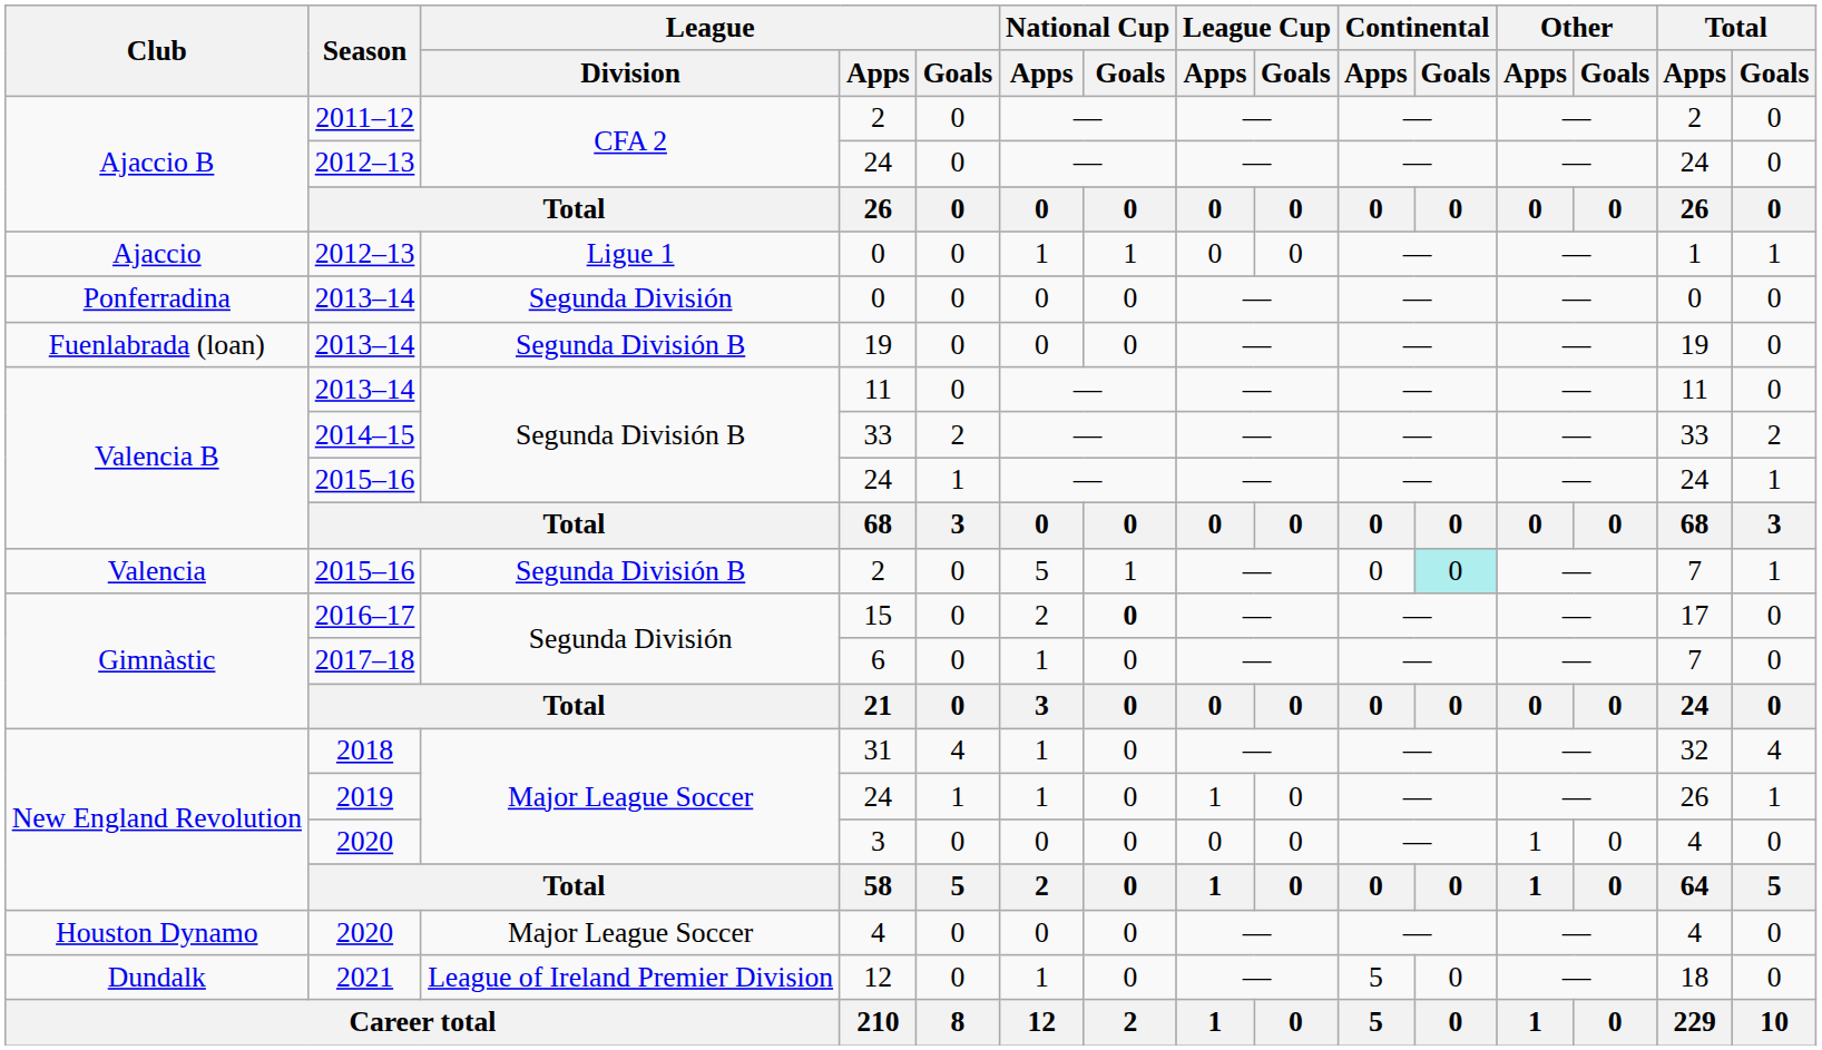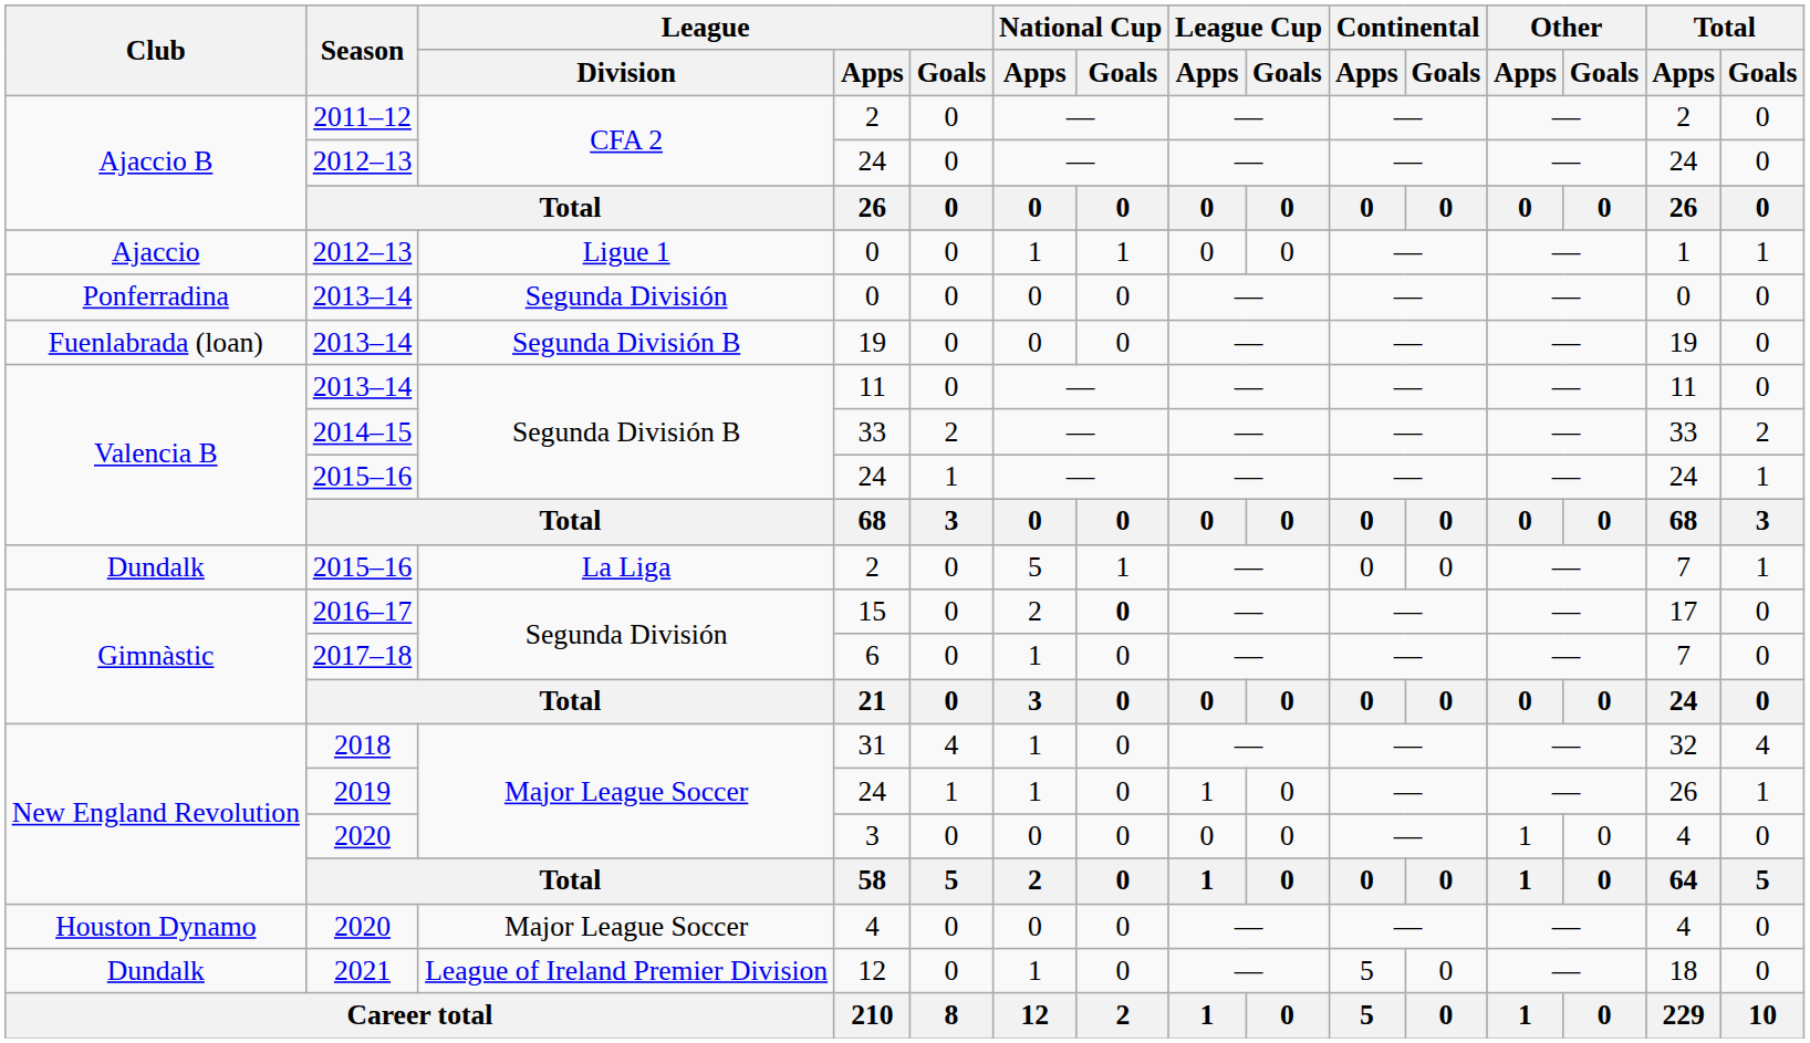2015–16 / 2 | Club: Valencia -> Dundalk
2015–16 / 2 | League / Division: Segunda División B -> La Liga
2015–16 / 2 | Continental / Goals: paleturquoise background -> no background
